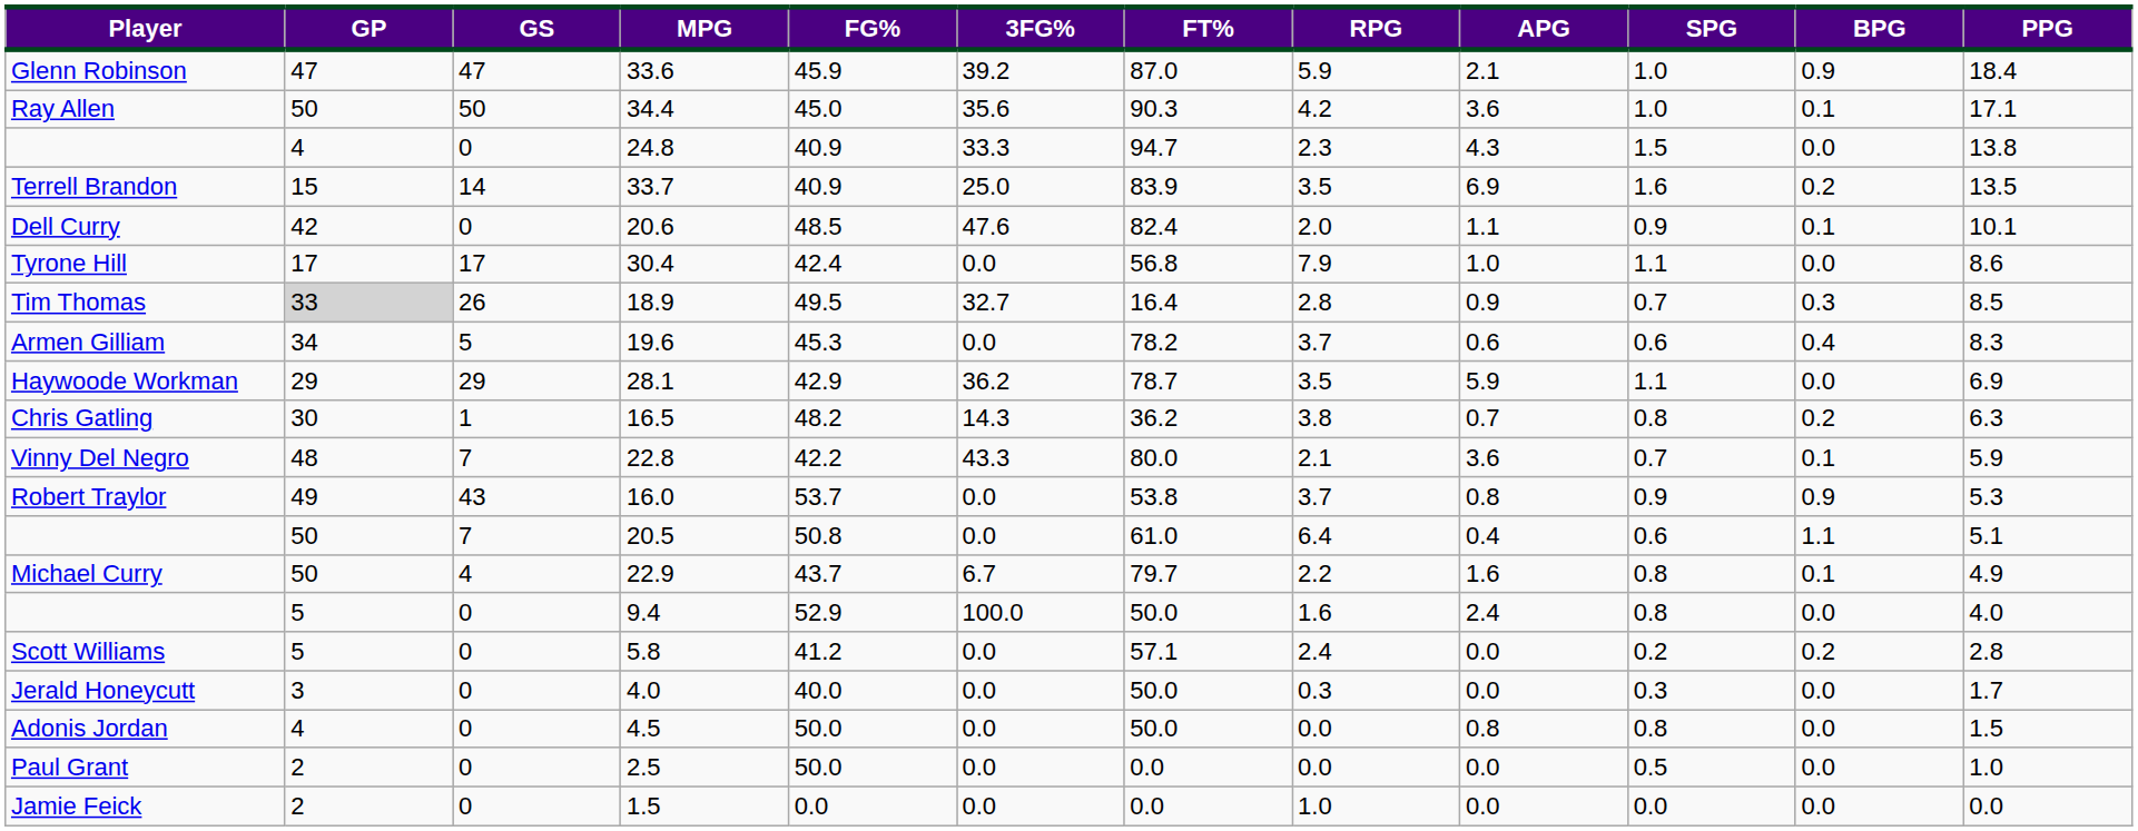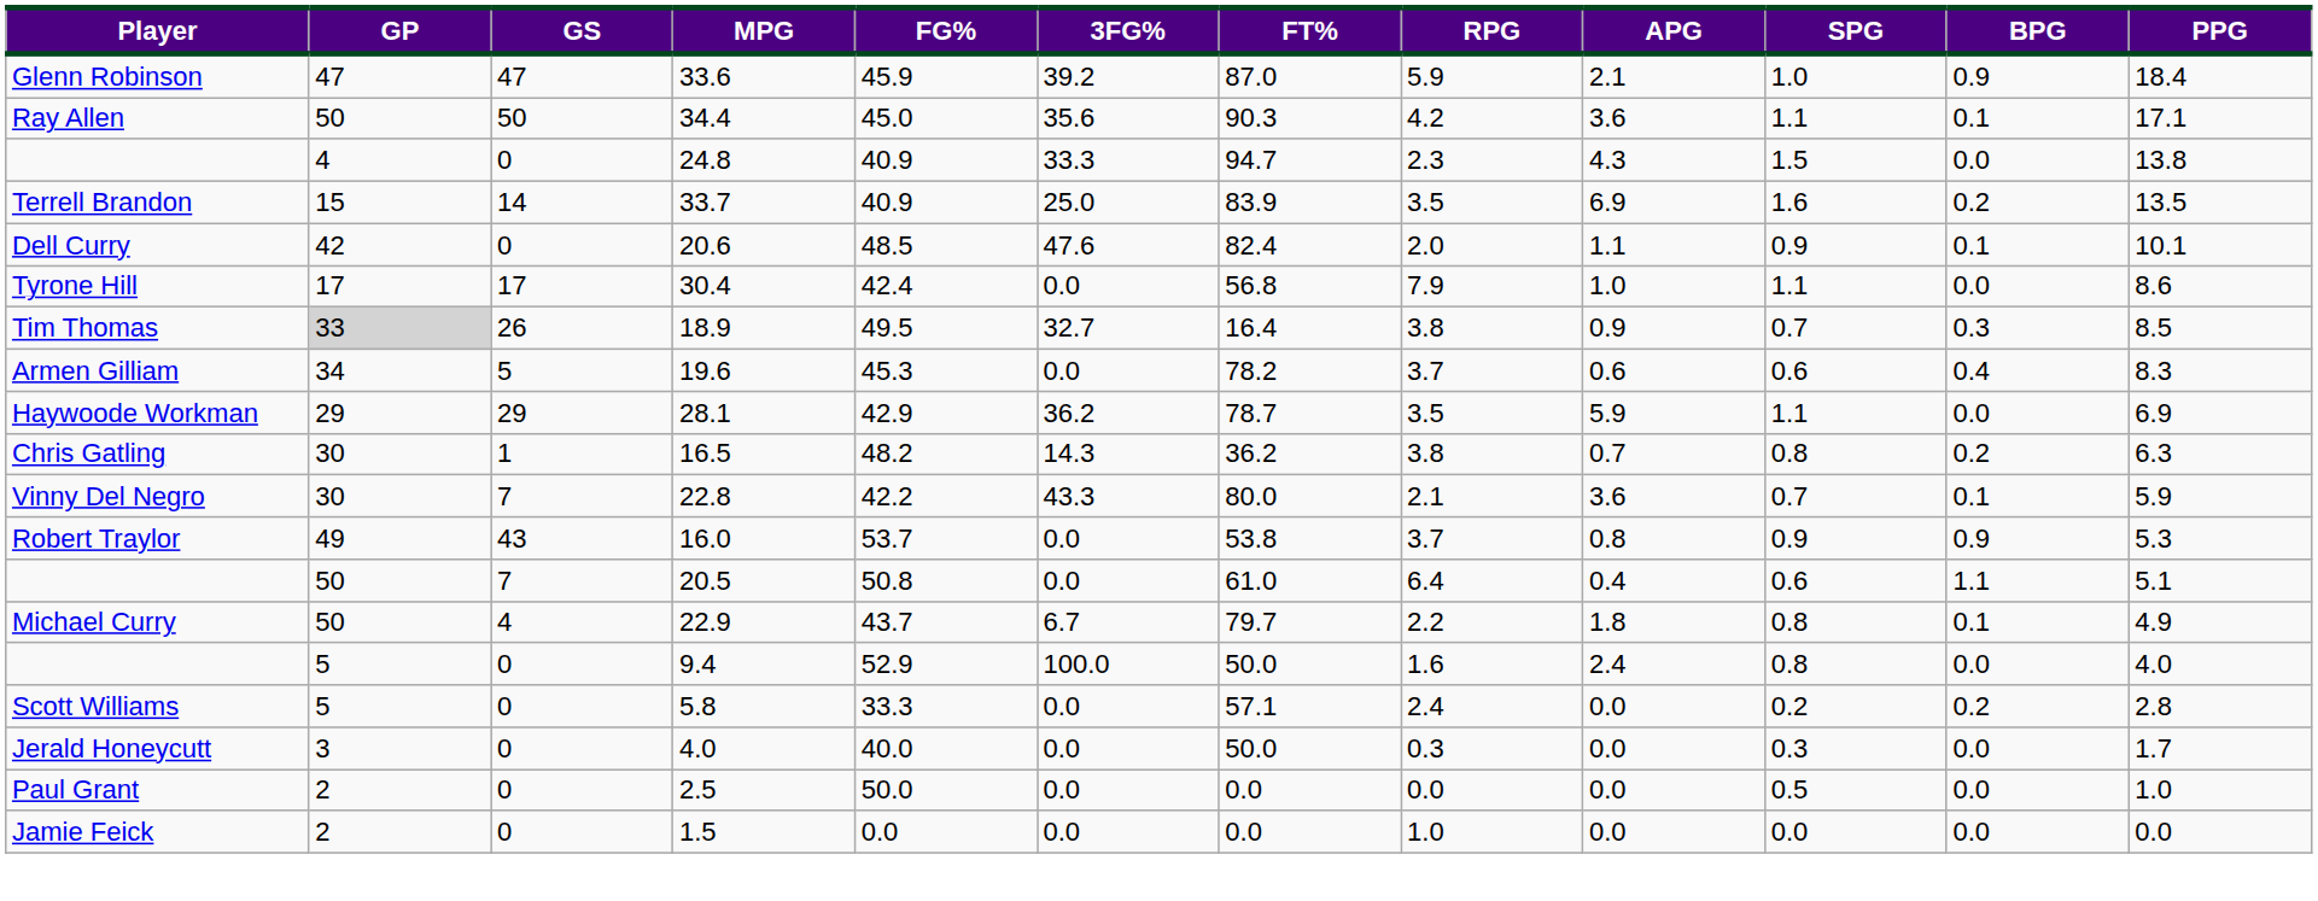Ray Allen | SPG: 1.0 -> 1.1
Tim Thomas | RPG: 2.8 -> 3.8
Vinny Del Negro | GP: 48 -> 30
Michael Curry | APG: 1.6 -> 1.8
Scott Williams | FG%: 41.2 -> 33.3
- row: Adonis Jordan | 4 | 0 | 4.5 | 50.0 | 0.0 | 50.0 | 0.0 | 0.8 | 0.8 | 0.0 | 1.5
